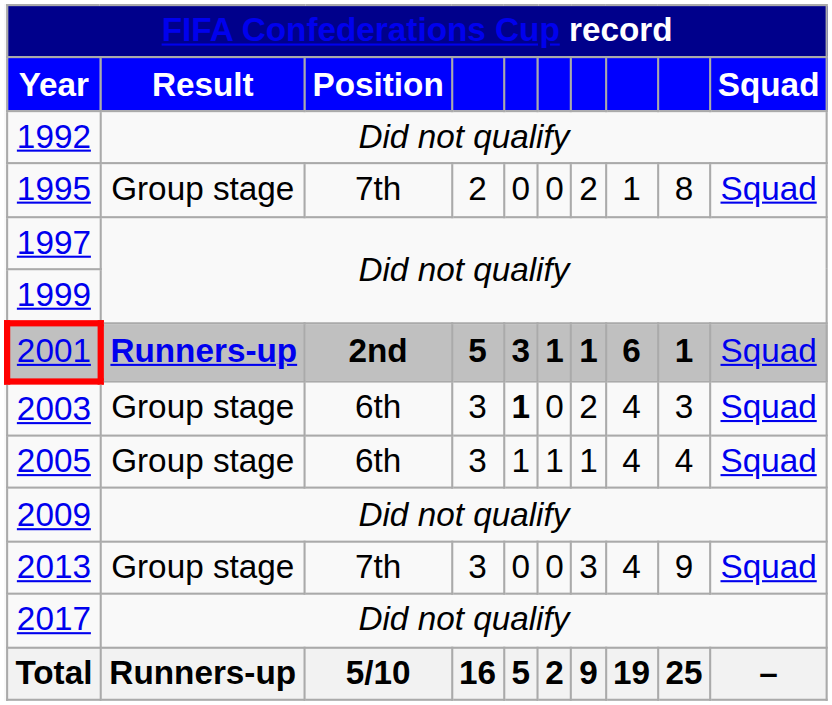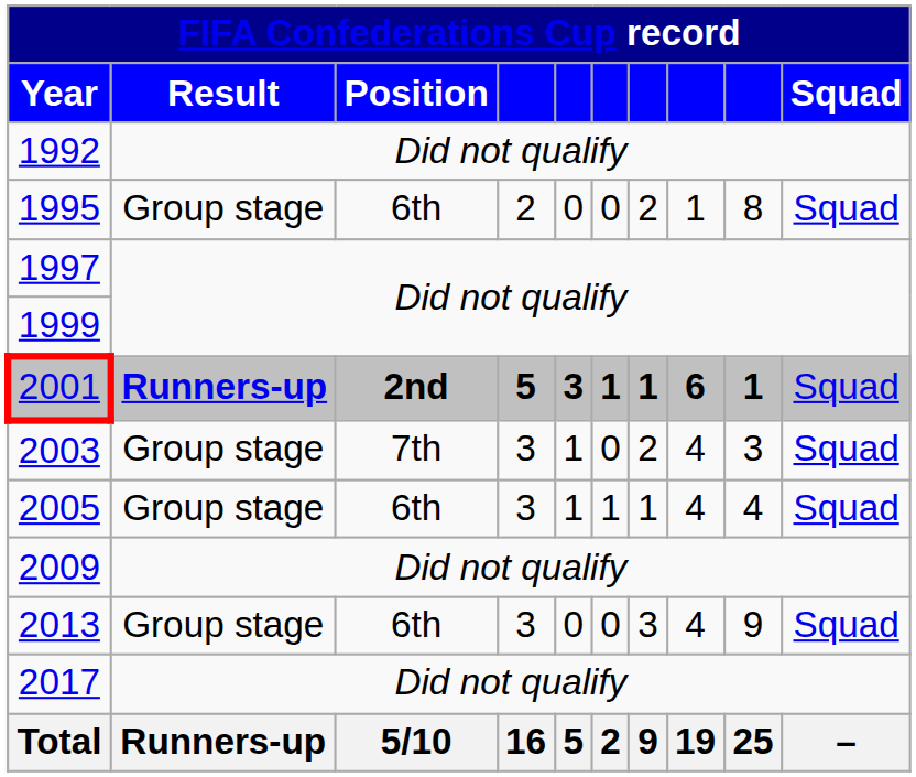1995 | Position: 7th -> 6th
2003 | Position: 6th -> 7th
2003 | column 5: bold -> normal
2013 | Position: 7th -> 6th
